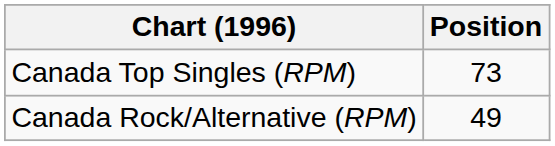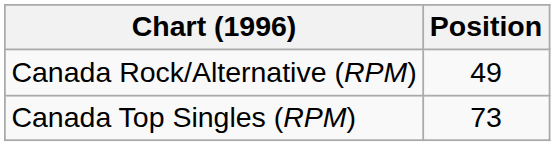rows swapped: Canada Top Singles (RPM) <-> Canada Rock/Alternative (RPM)
